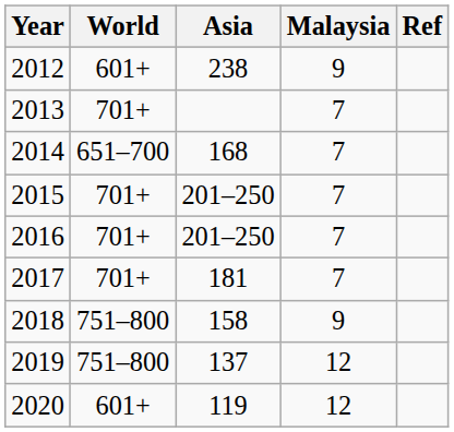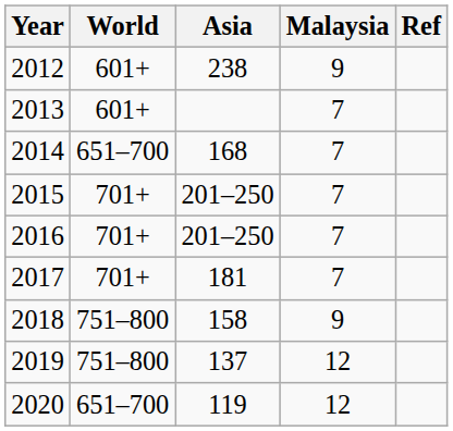2013 | World: 701+ -> 601+
2020 | World: 601+ -> 651–700
